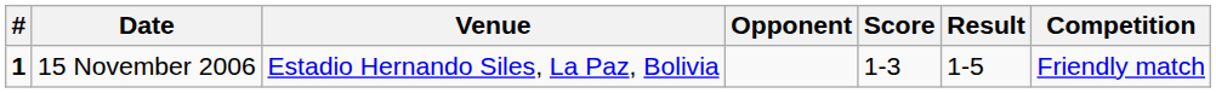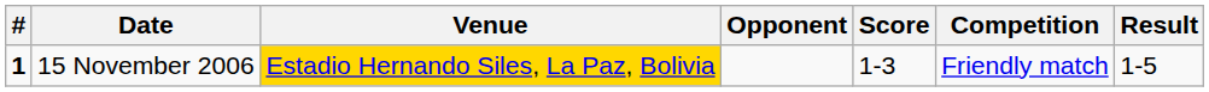columns swapped: Result <-> Competition
15 November 2006 | Venue: no background -> gold background
